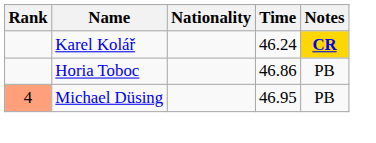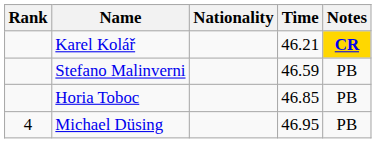Karel Kolář | Time: 46.24 -> 46.21
+ row: Stefano Malinverni | 46.59 | PB
Horia Toboc | Time: 46.86 -> 46.85
Michael Düsing | Rank: lightsalmon background -> no background
